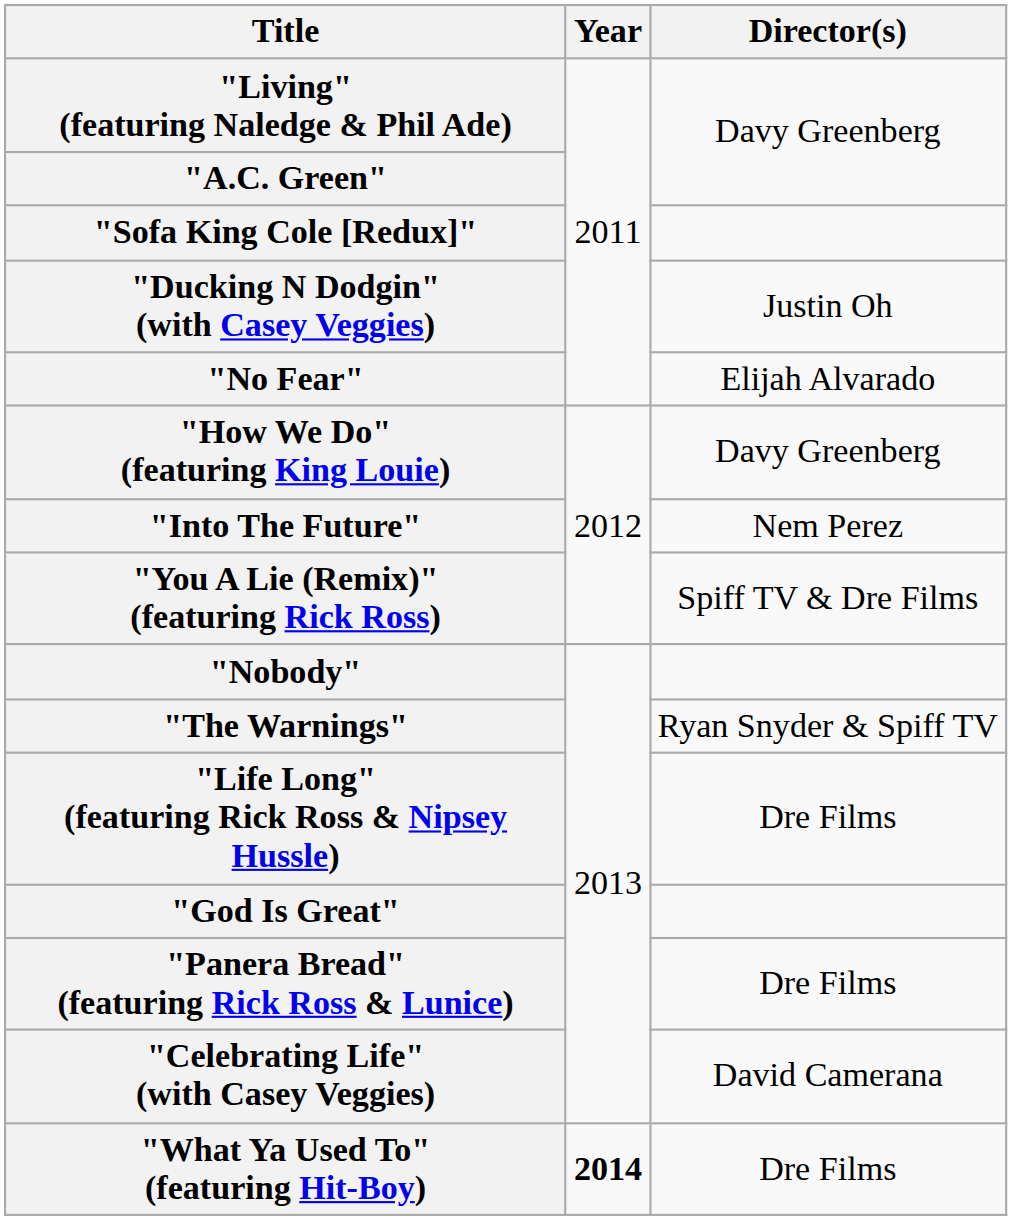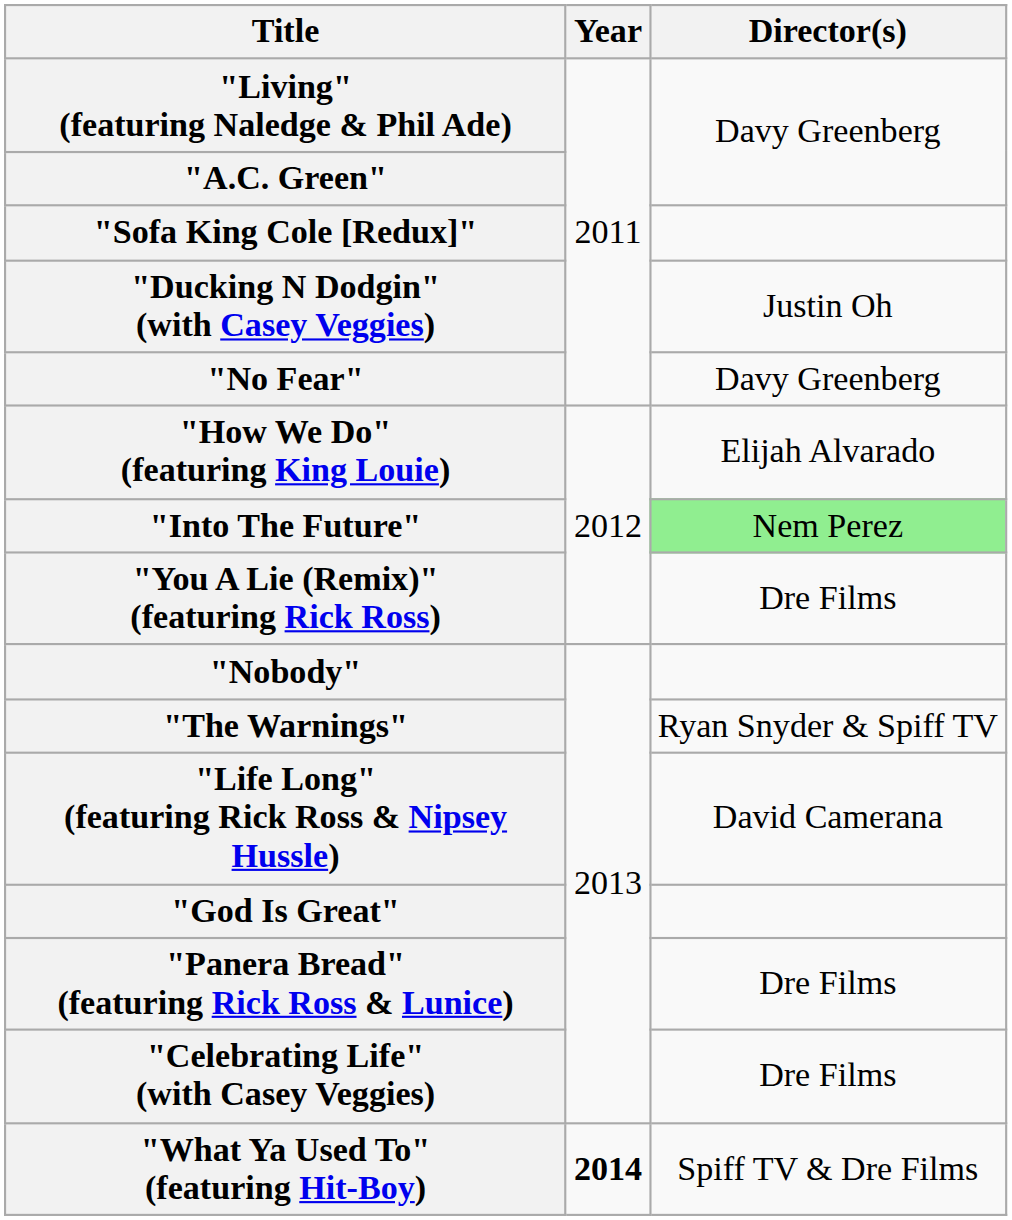"No Fear" | Director(s): Elijah Alvarado -> Davy Greenberg
"How We Do" (featuring King Louie) | Director(s): Davy Greenberg -> Elijah Alvarado
"Into The Future" | Director(s): no background -> lightgreen background
"You A Lie (Remix)" (featuring Rick Ross) | Director(s): Spiff TV & Dre Films -> Dre Films
"Life Long" (featuring Rick Ross & Nipsey Hussle) | Director(s): Dre Films -> David Camerana
"Celebrating Life" (with Casey Veggies) | Director(s): David Camerana -> Dre Films
"What Ya Used To" (featuring Hit-Boy) | Director(s): Dre Films -> Spiff TV & Dre Films
